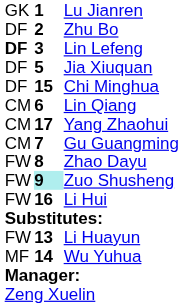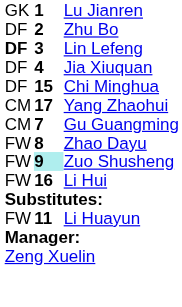Jia Xiuquan | column 2: 5 -> 4
- row: CM | 6 | Lin Qiang
Li Huayun | column 2: 13 -> 11
- row: MF | 14 | Wu Yuhua
